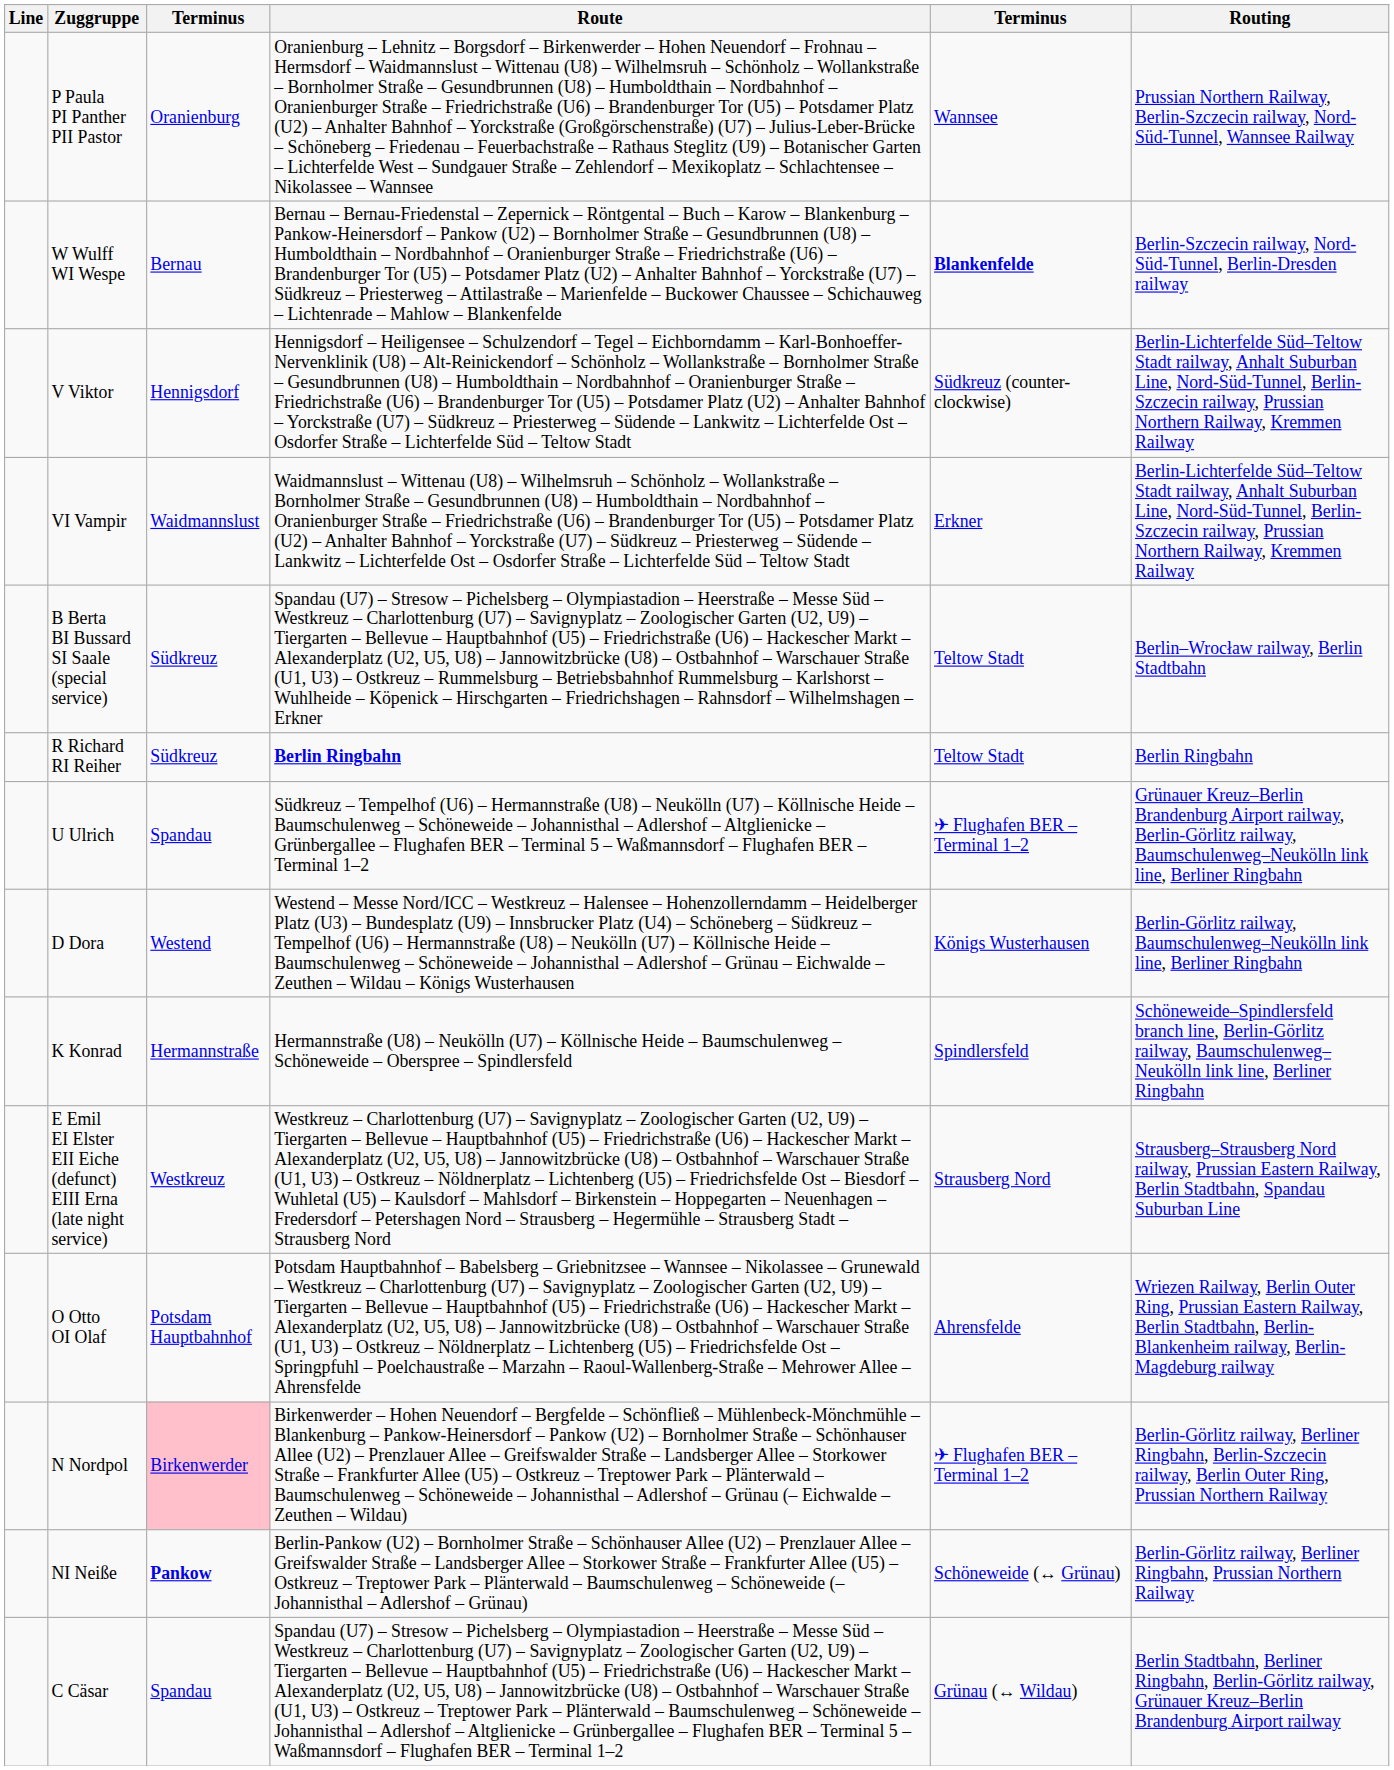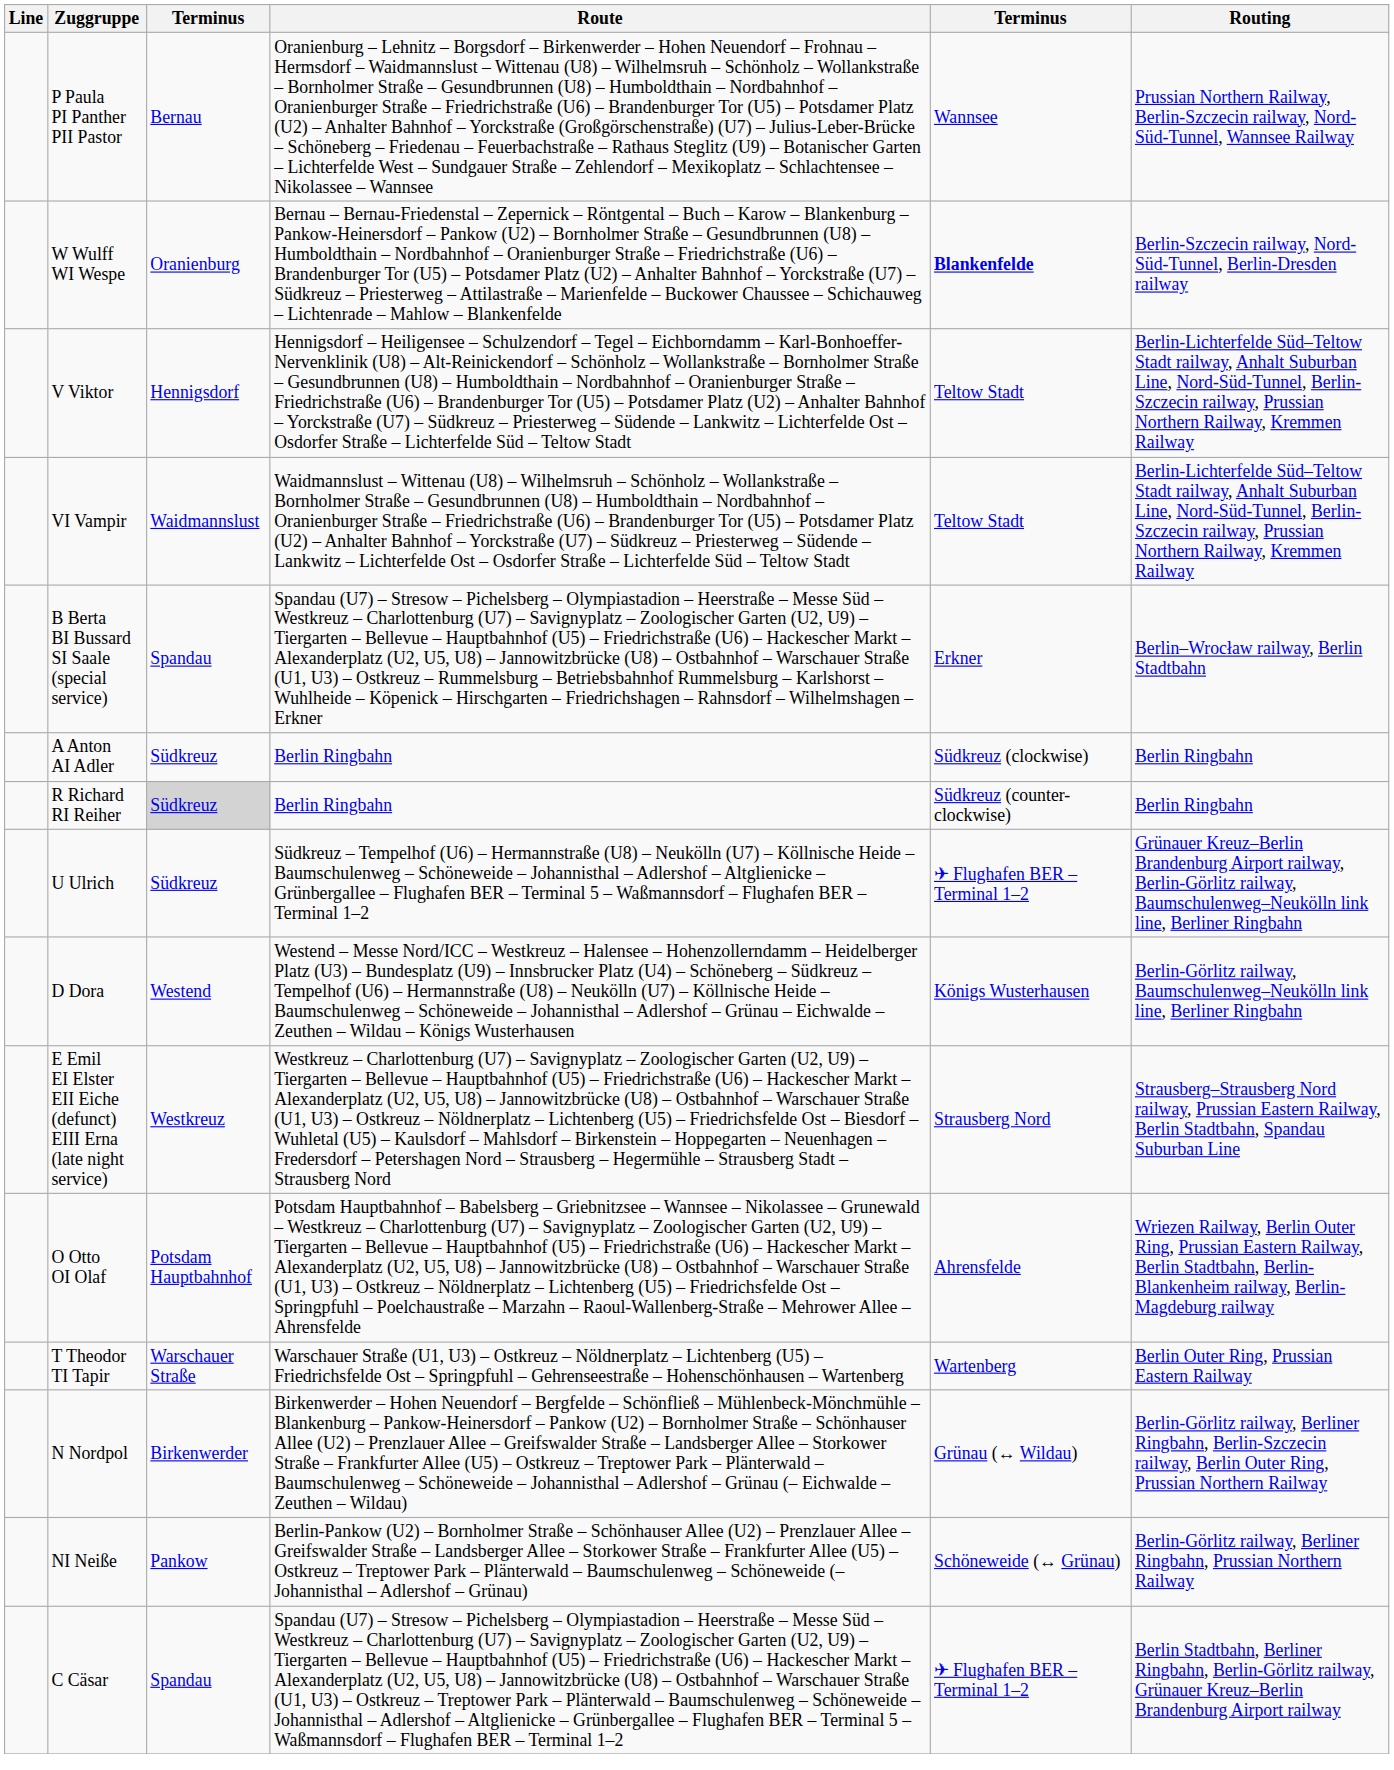P Paula PI Panther PII Pastor | column 3: Oranienburg -> Bernau
W Wulff WI Wespe | column 3: Bernau -> Oranienburg
V Viktor | column 5: Südkreuz (counter-clockwise) -> Teltow Stadt
VI Vampir | column 5: Erkner -> Teltow Stadt
B Berta BI Bussard SI Saale (special service) | column 3: Südkreuz -> Spandau
B Berta BI Bussard SI Saale (special service) | column 5: Teltow Stadt -> Erkner
+ row: A Anton AI Adler | Südkreuz | Berlin Ringbahn | Südkreuz (clockwise) | Berlin Ringbahn
R Richard RI Reiher | column 3: no background -> lightgrey background
R Richard RI Reiher | Route: bold -> normal
R Richard RI Reiher | column 5: Teltow Stadt -> Südkreuz (counter-clockwise)
U Ulrich | column 3: Spandau -> Südkreuz
- row: K Konrad | Hermannstraße | Hermannstraße (U8) – Neukölln (U7) – Köllnische Heide – Baumschulenweg – Schöneweide – Oberspree – Spindlersfeld | Spindlersfeld | Schöneweide–Spindlersfeld branch line, Berlin-Görlitz railway, Baumschulenweg–Neukölln link line, Berliner Ringbahn
+ row: T Theodor TI Tapir | Warschauer Straße | Warschauer Straße (U1, U3) – Ostkreuz – Nöldnerplatz – Lichtenberg (U5) – Friedrichsfelde Ost – Springpfuhl – Gehrenseestraße – Hohenschönhausen – Wartenberg | Wartenberg | Berlin Outer Ring, Prussian Eastern Railway
N Nordpol | column 3: pink background -> no background
N Nordpol | column 5: ✈ Flughafen BER – Terminal 1–2 -> Grünau (↔ Wildau)
NI Neiße | column 3: bold -> normal
C Cäsar | column 5: Grünau (↔ Wildau) -> ✈ Flughafen BER – Terminal 1–2
